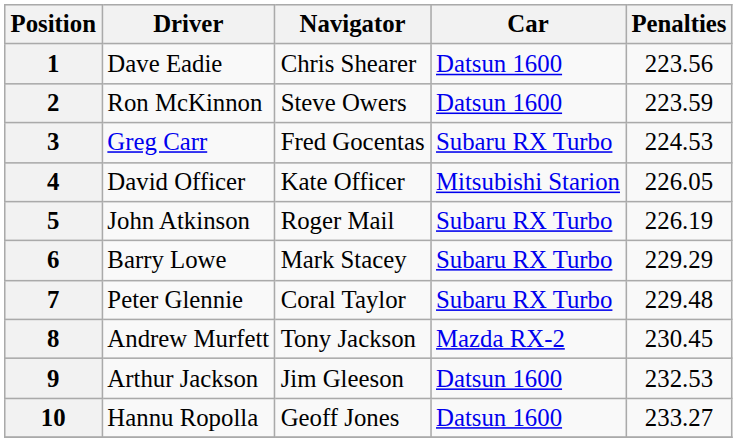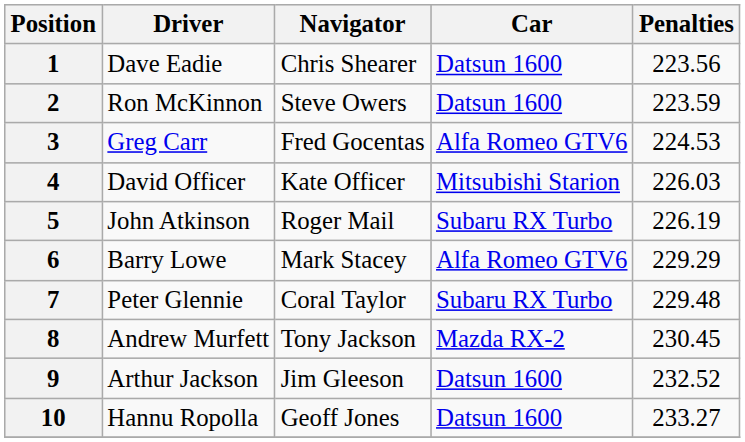3 | Car: Subaru RX Turbo -> Alfa Romeo GTV6
4 | Penalties: 226.05 -> 226.03
6 | Car: Subaru RX Turbo -> Alfa Romeo GTV6
9 | Penalties: 232.53 -> 232.52
